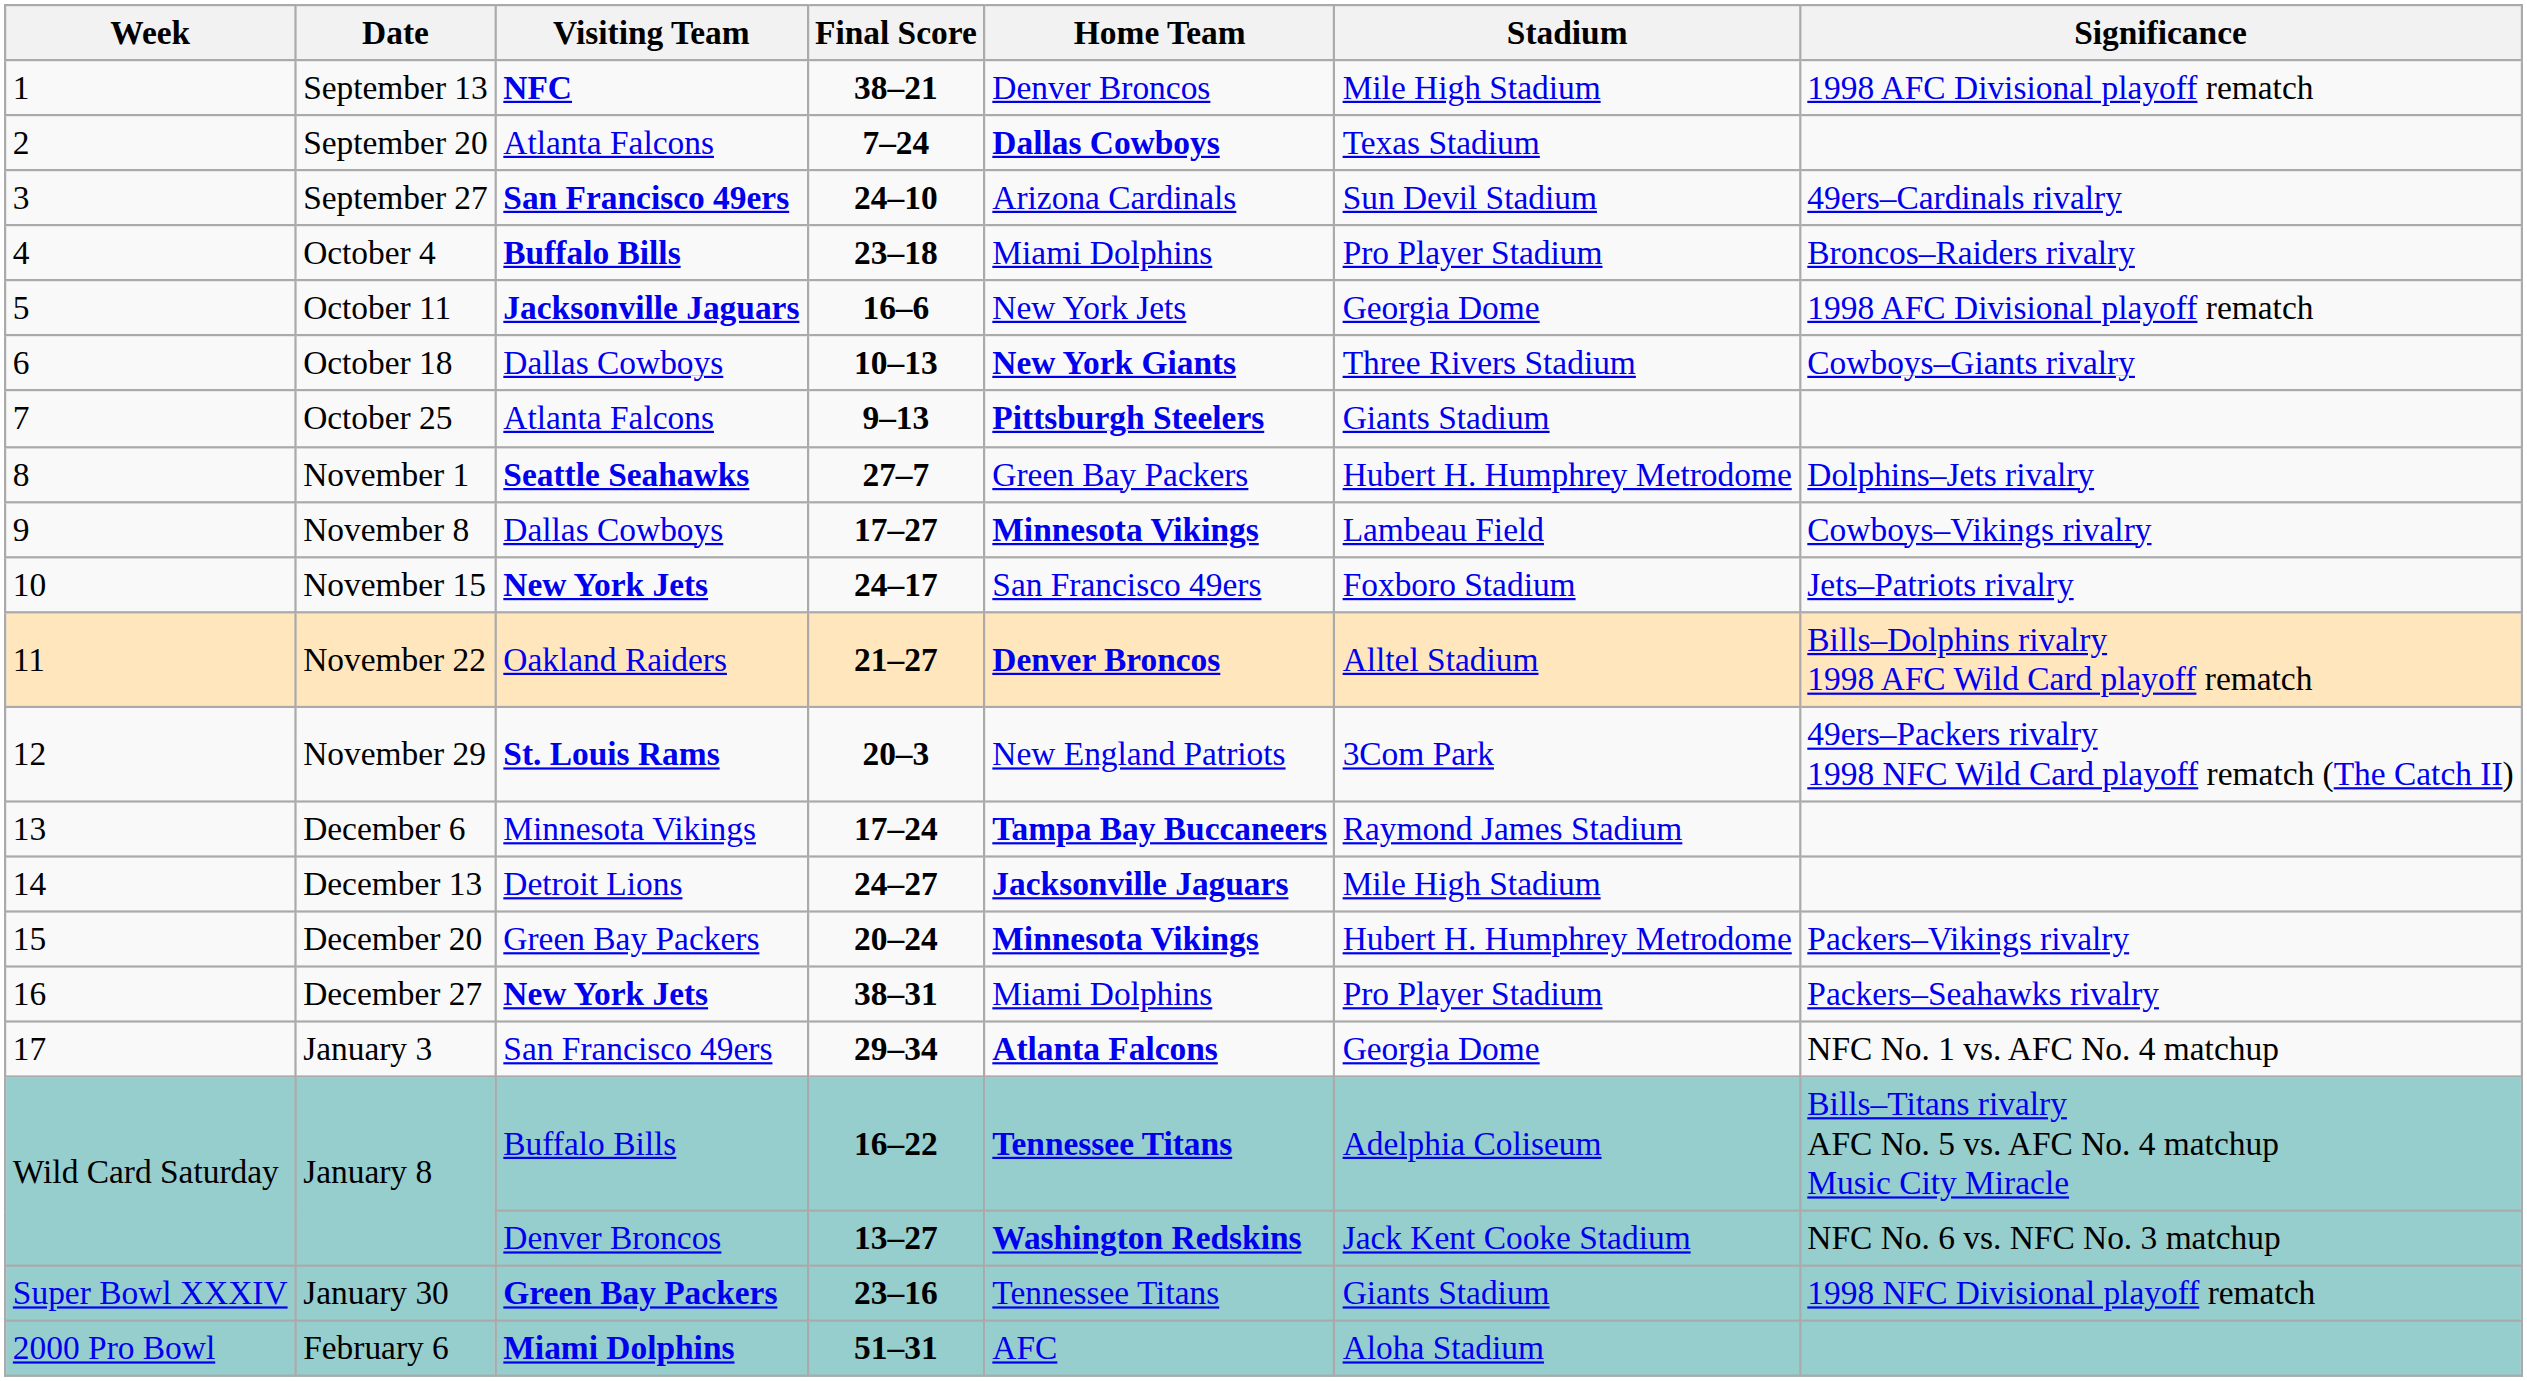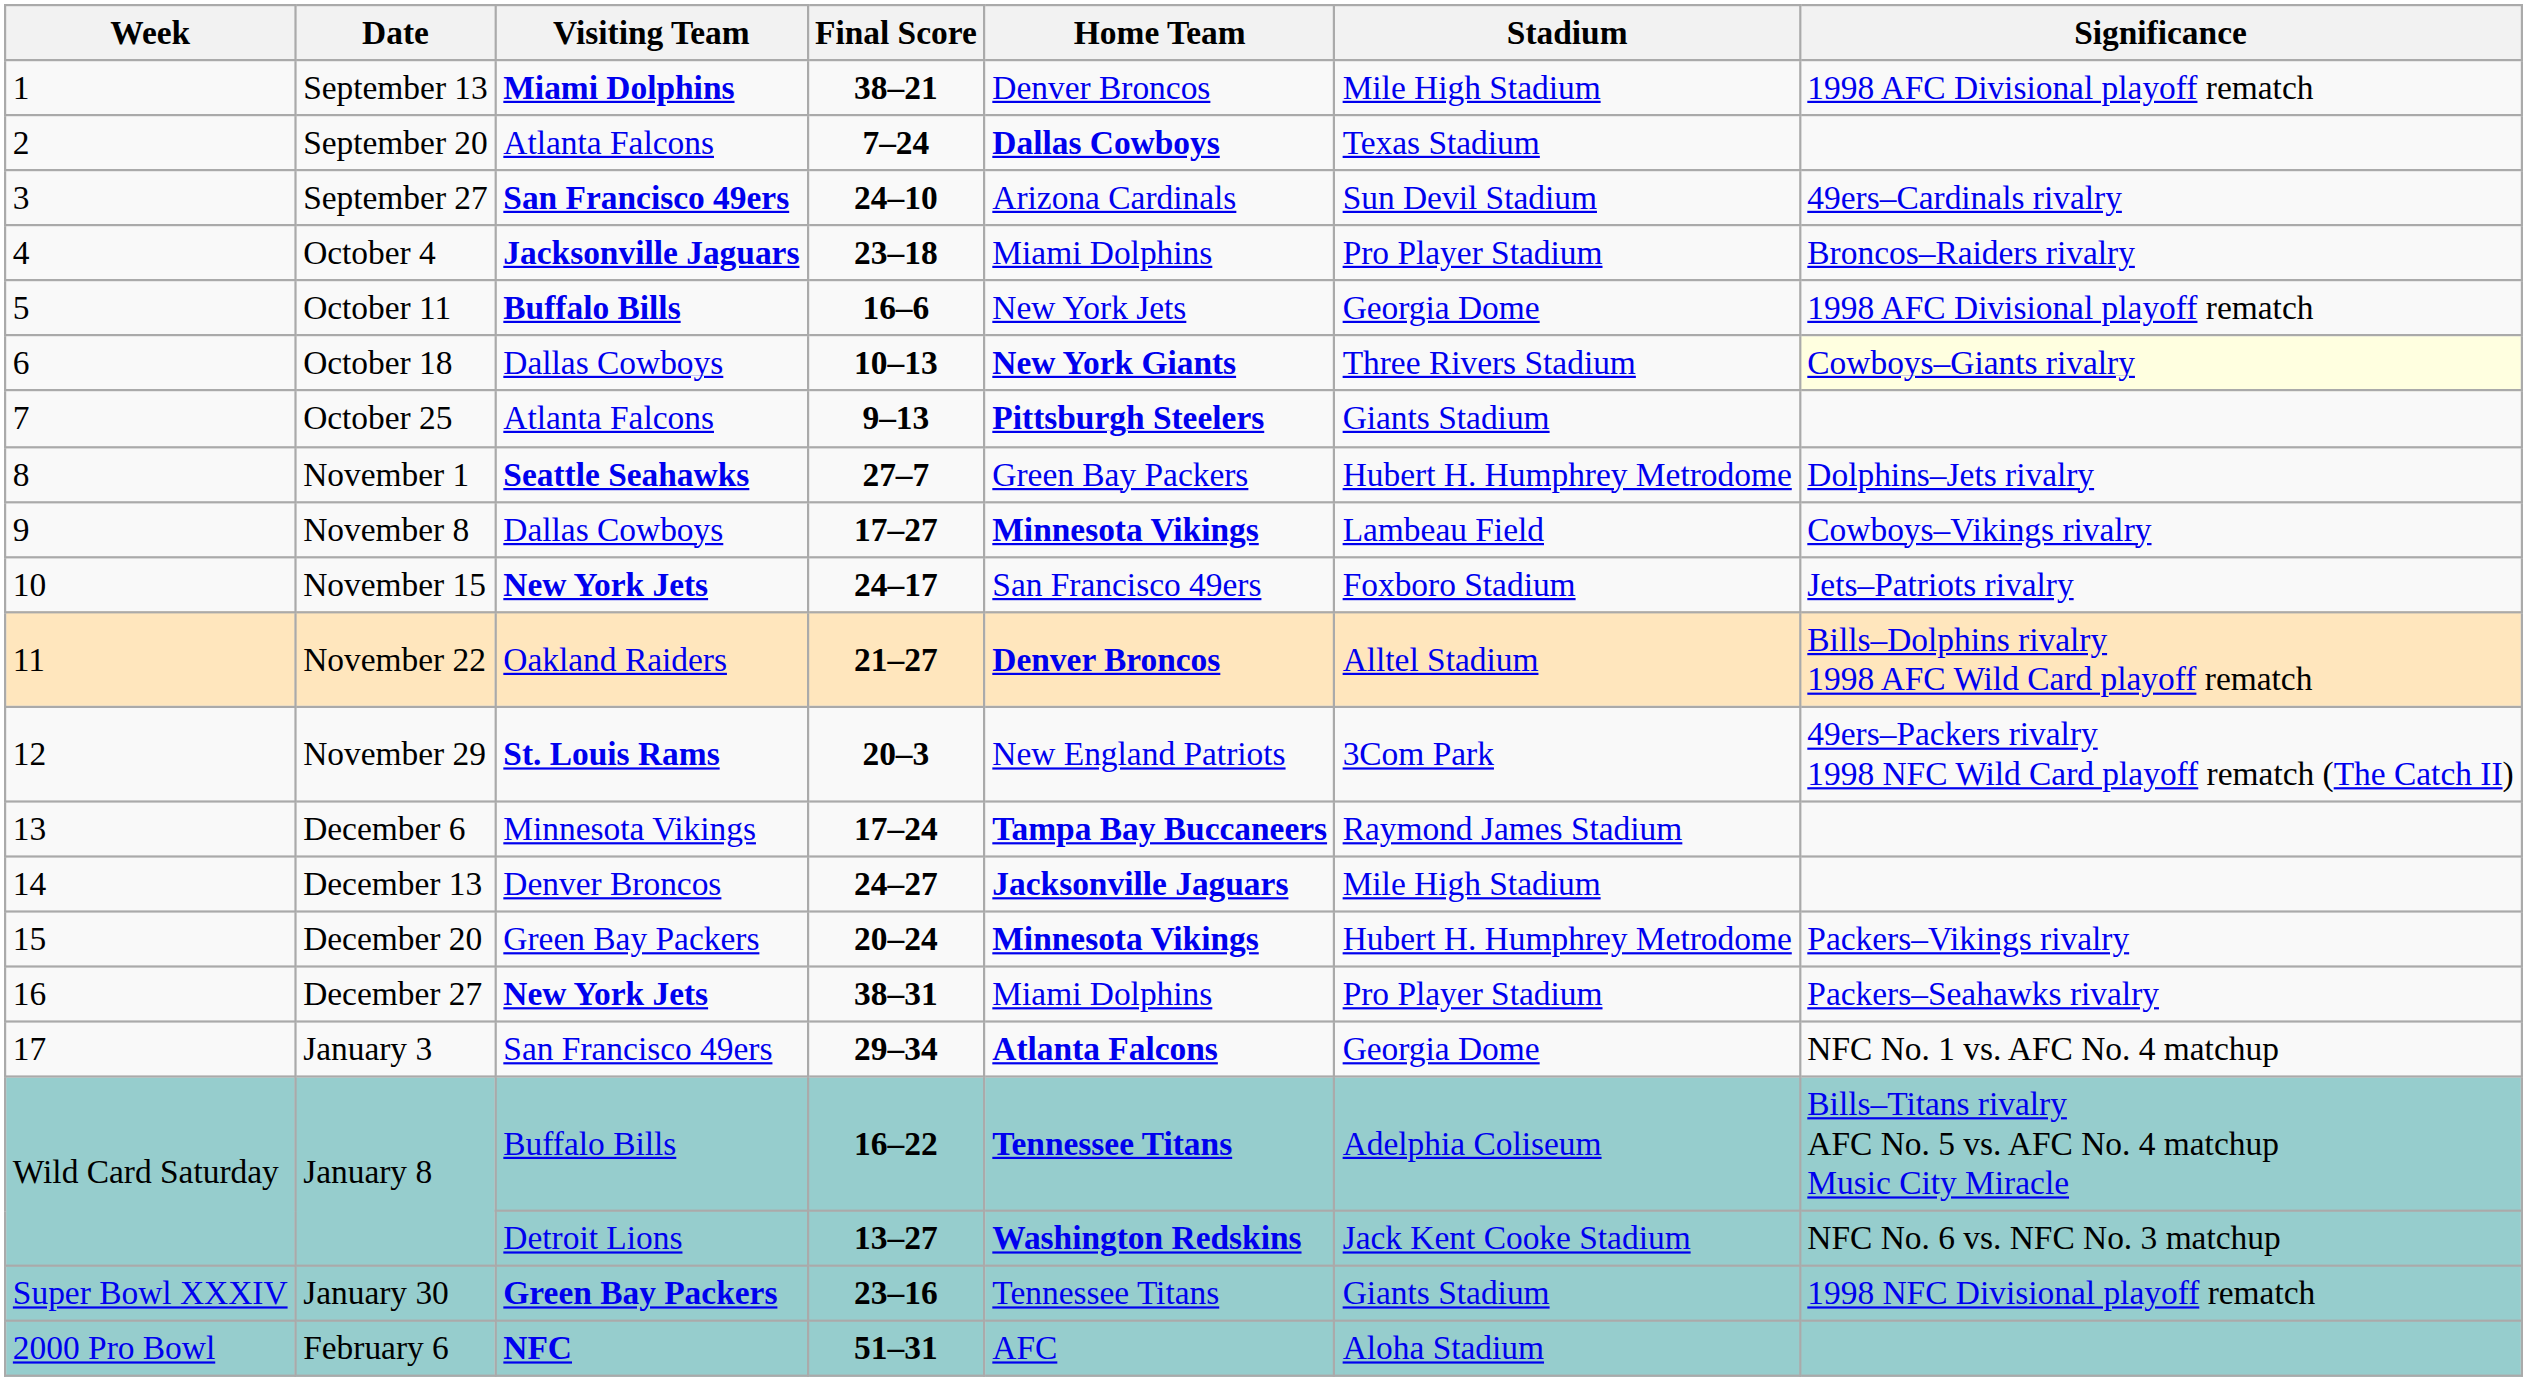September 13 | Visiting Team: NFC -> Miami Dolphins
October 4 | Visiting Team: Buffalo Bills -> Jacksonville Jaguars
October 11 | Visiting Team: Jacksonville Jaguars -> Buffalo Bills
October 18 | Significance: no background -> lightyellow background
December 13 | Visiting Team: Detroit Lions -> Denver Broncos
January 8 / 13–27 | Visiting Team: Denver Broncos -> Detroit Lions
February 6 | Visiting Team: Miami Dolphins -> NFC
